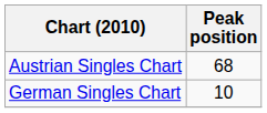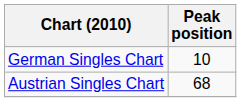rows swapped: German Singles Chart <-> Austrian Singles Chart
